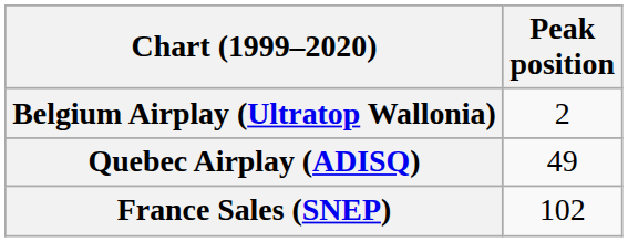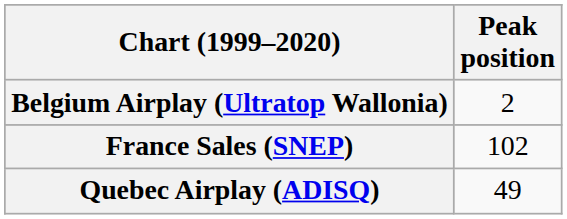rows swapped: France Sales (SNEP) <-> Quebec Airplay (ADISQ)
